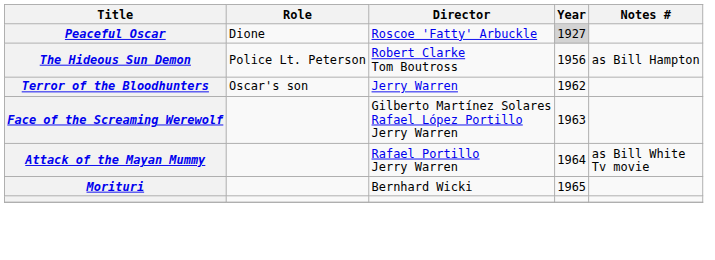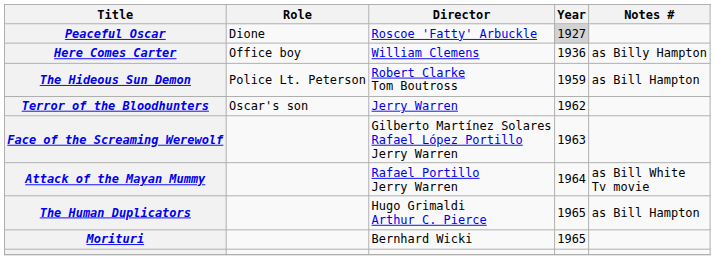+ row: Here Comes Carter | Office boy | William Clemens | 1936 | as Billy Hampton
The Hideous Sun Demon | Year: 1956 -> 1959
+ row: The Human Duplicators | Hugo Grimaldi Arthur C. Pierce | 1965 | as Bill Hampton
